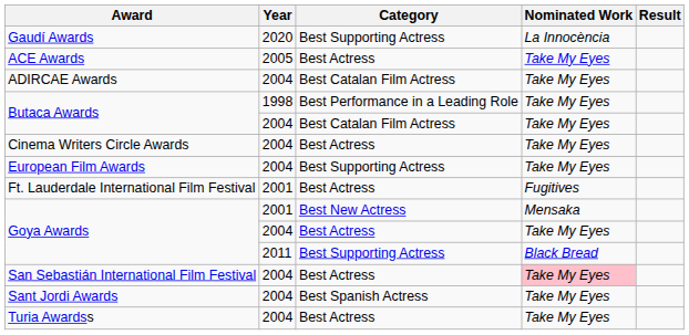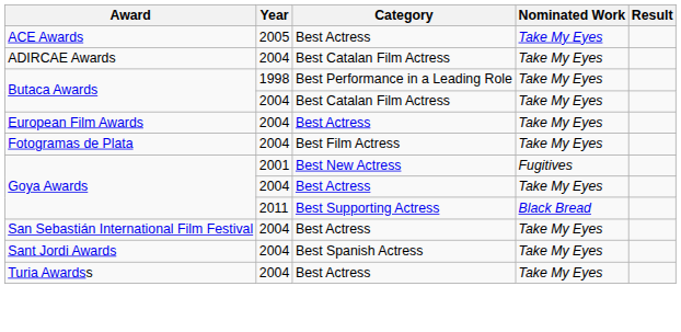- row: Gaudí Awards | 2020 | Best Supporting Actress | La Innocència
- row: Cinema Writers Circle Awards | 2004 | Best Actress | Take My Eyes
European Film Awards | Category: Best Supporting Actress -> Best Actress
+ row: Fotogramas de Plata | 2004 | Best Film Actress | Take My Eyes
- row: Ft. Lauderdale International Film Festival | 2001 | Best Actress | Fugitives
Goya Awards / 2001 | Nominated Work: Mensaka -> Fugitives
San Sebastián International Film Festival | Nominated Work: pink background -> no background
